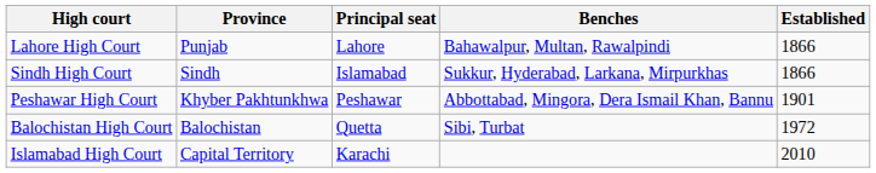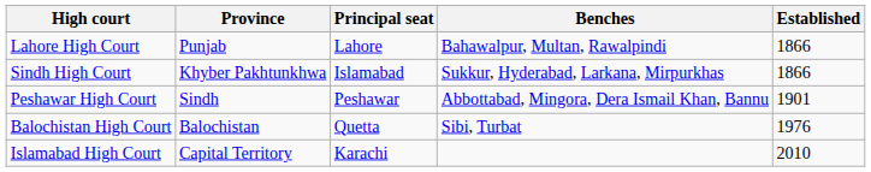Sindh High Court | Province: Sindh -> Khyber Pakhtunkhwa
Peshawar High Court | Province: Khyber Pakhtunkhwa -> Sindh
Balochistan High Court | Established: 1972 -> 1976
